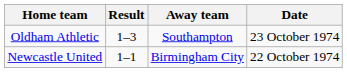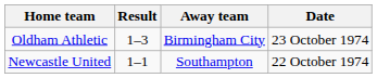Oldham Athletic | Away team: Southampton -> Birmingham City
Newcastle United | Away team: Birmingham City -> Southampton
